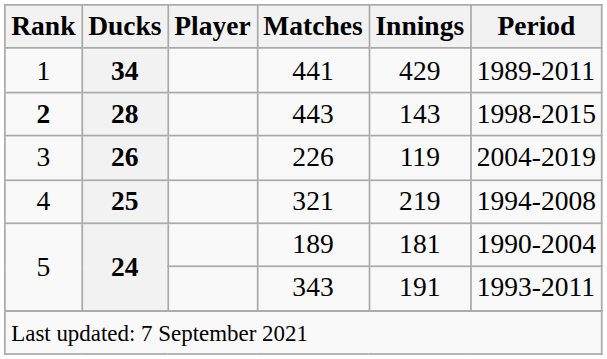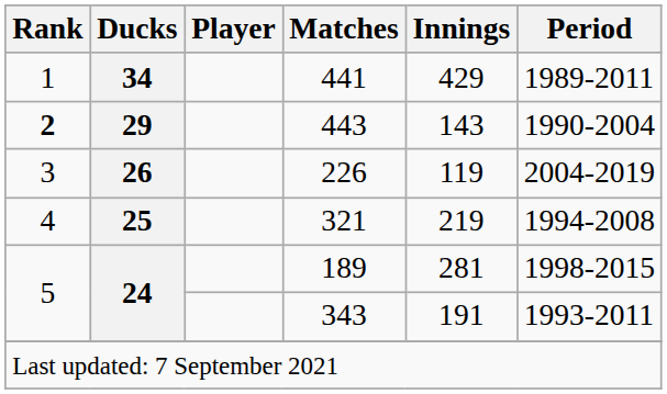443 | Ducks: 28 -> 29
443 | Period: 1998-2015 -> 1990-2004
189 | Innings: 181 -> 281
189 | Period: 1990-2004 -> 1998-2015
